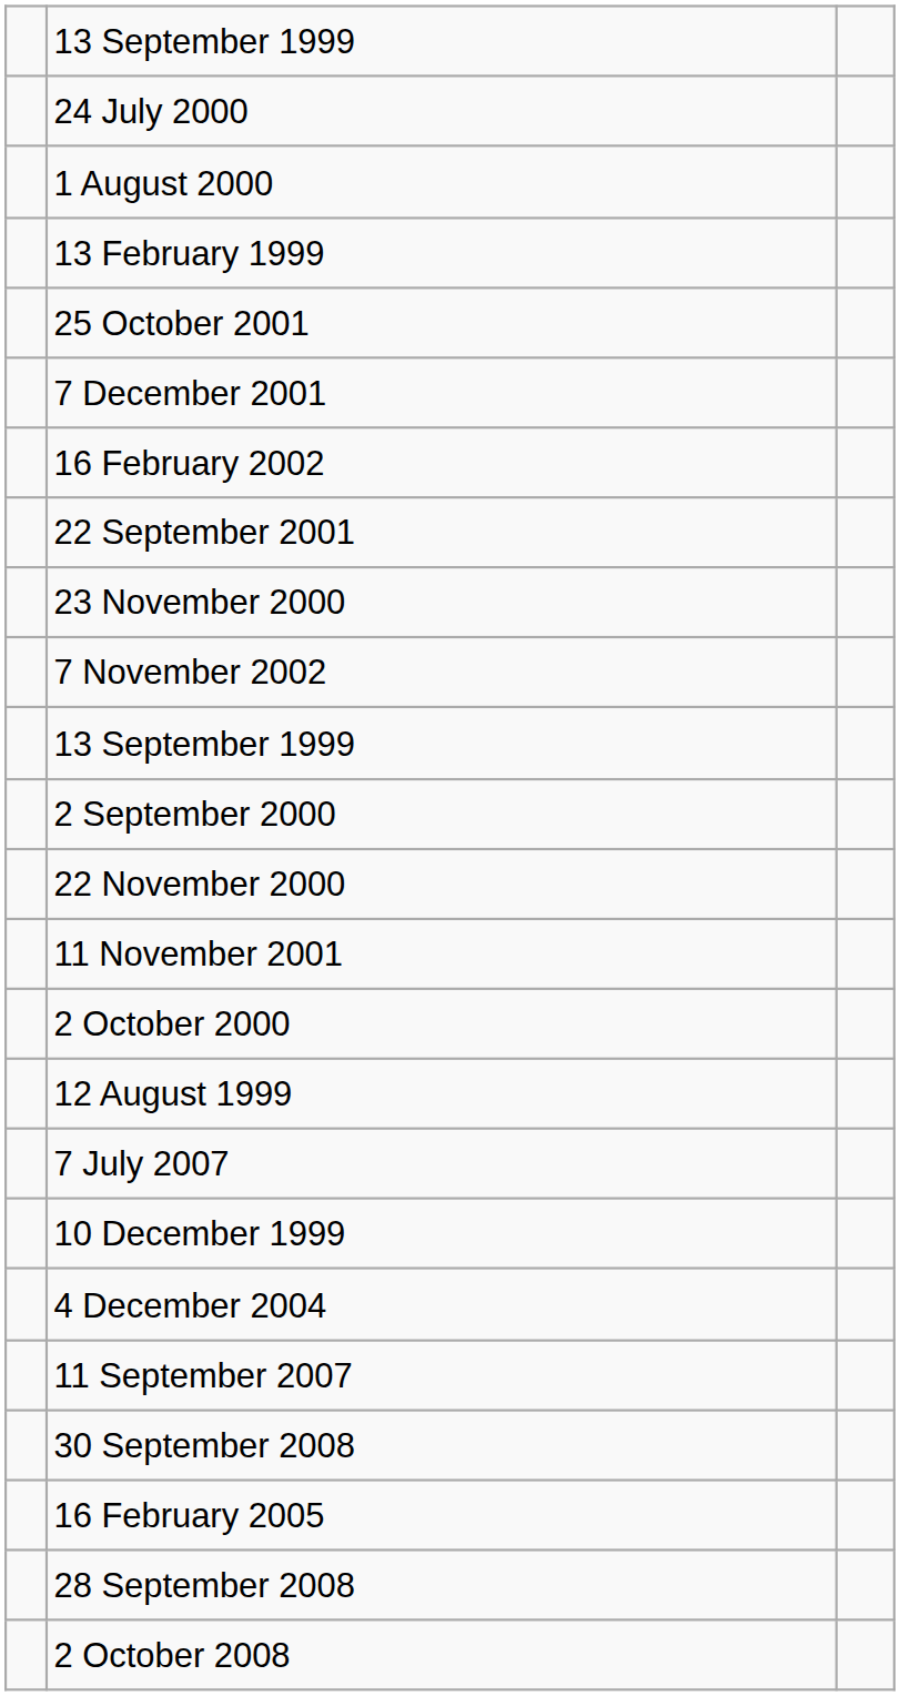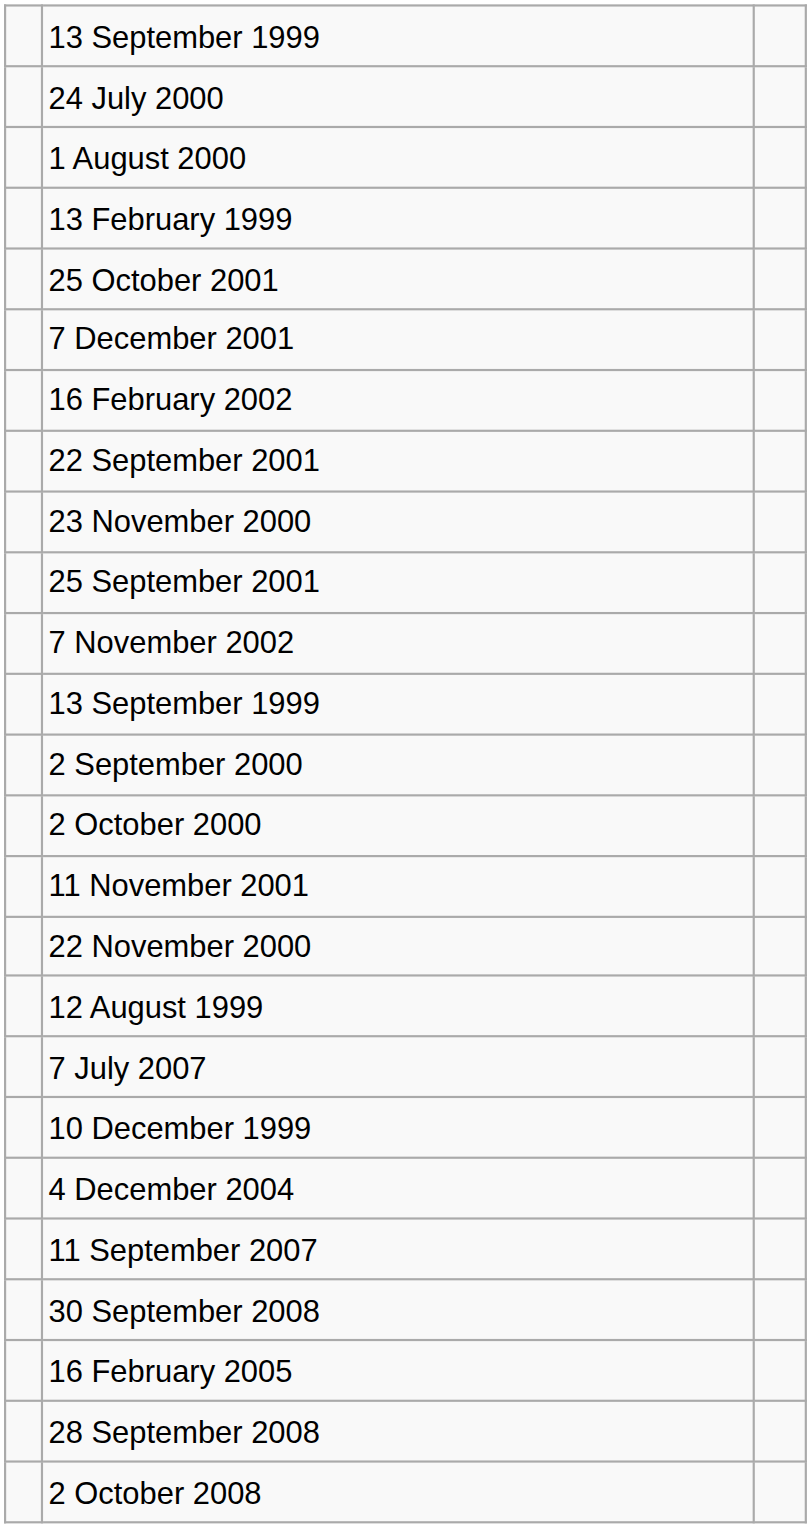+ row: 25 September 2001
rows swapped: 22 November 2000 <-> 2 October 2000
